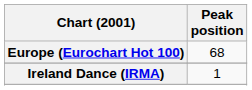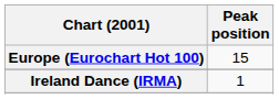Europe (Eurochart Hot 100) | Peak position: 68 -> 15
